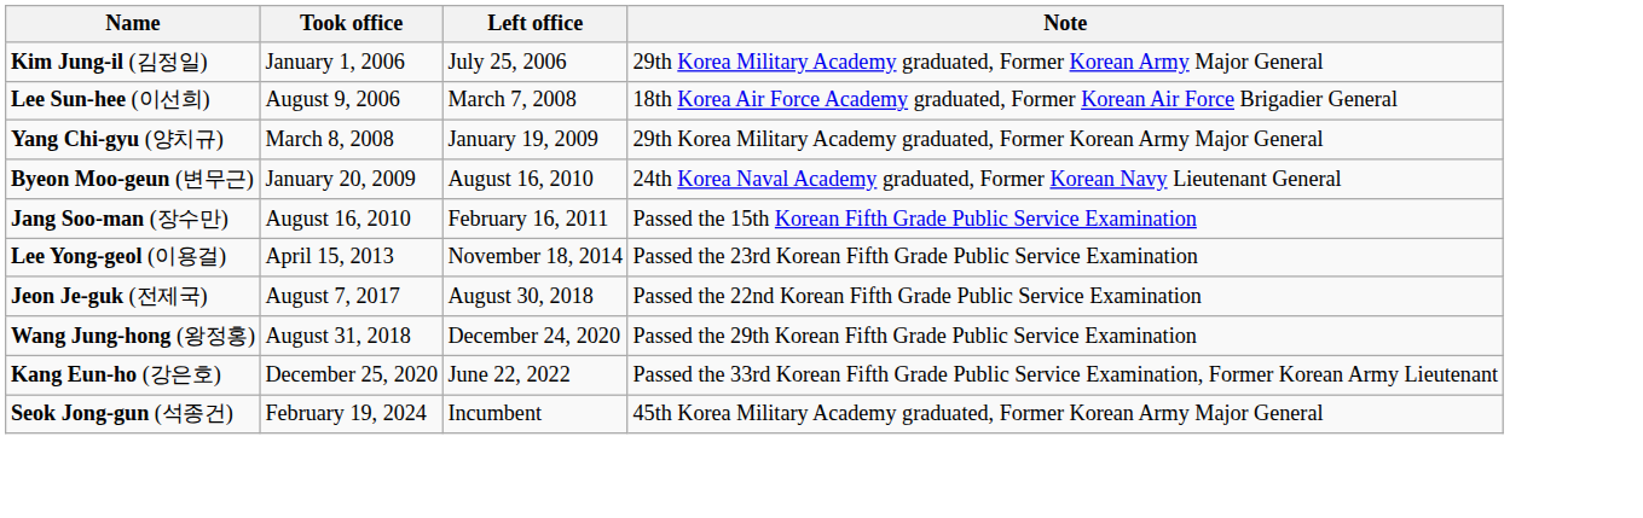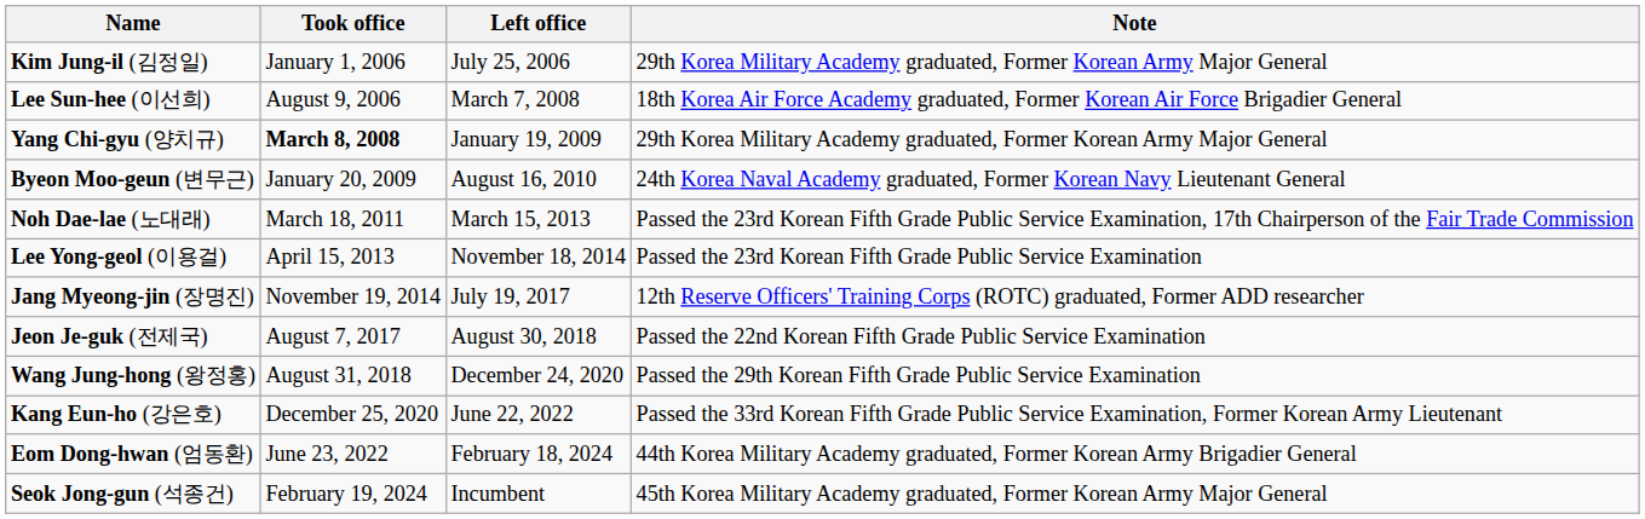Yang Chi-gyu (양치규) | Took office: normal -> bold
- row: Jang Soo-man (장수만) | August 16, 2010 | February 16, 2011 | Passed the 15th Korean Fifth Grade Public Service Examination
+ row: Noh Dae-lae (노대래) | March 18, 2011 | March 15, 2013 | Passed the 23rd Korean Fifth Grade Public Service Examination, 17th Chairperson of the Fair Trade Commission
+ row: Jang Myeong-jin (장명진) | November 19, 2014 | July 19, 2017 | 12th Reserve Officers' Training Corps (ROTC) graduated, Former ADD researcher
+ row: Eom Dong-hwan (엄동환) | June 23, 2022 | February 18, 2024 | 44th Korea Military Academy graduated, Former Korean Army Brigadier General
